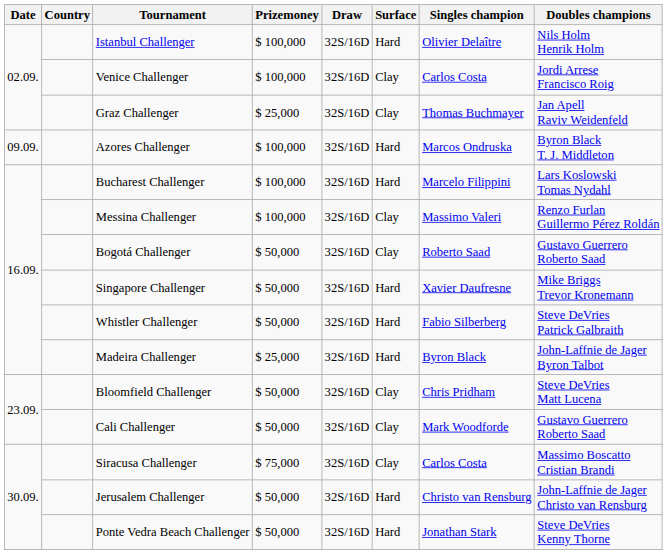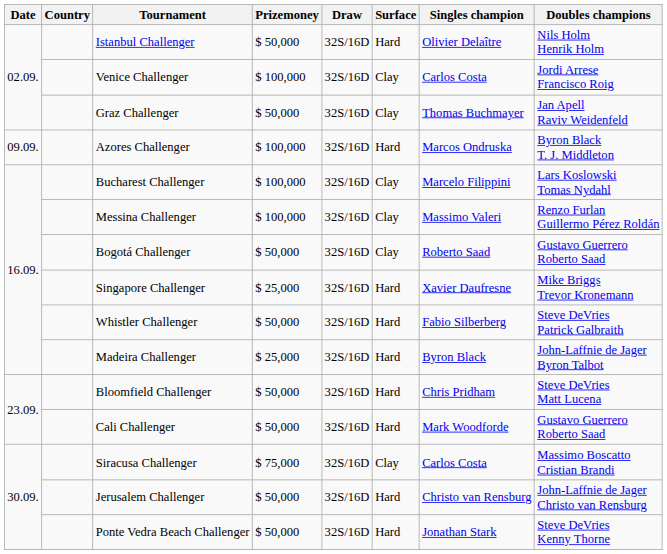Istanbul Challenger | Prizemoney: $ 100,000 -> $ 50,000
Graz Challenger | Prizemoney: $ 25,000 -> $ 50,000
Bucharest Challenger | Surface: Hard -> Clay
Singapore Challenger | Prizemoney: $ 50,000 -> $ 25,000
Bloomfield Challenger | Surface: Clay -> Hard
Cali Challenger | Surface: Clay -> Hard
